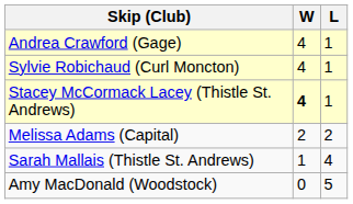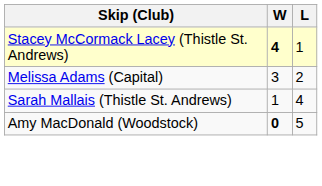- row: Andrea Crawford (Gage) | 4 | 1
- row: Sylvie Robichaud (Curl Moncton) | 4 | 1
Melissa Adams (Capital) | W: 2 -> 3
Amy MacDonald (Woodstock) | W: normal -> bold
